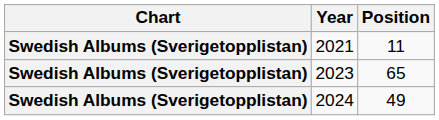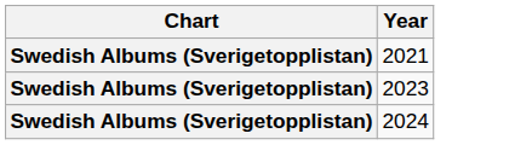- column: Position | 11 | 65 | 49
